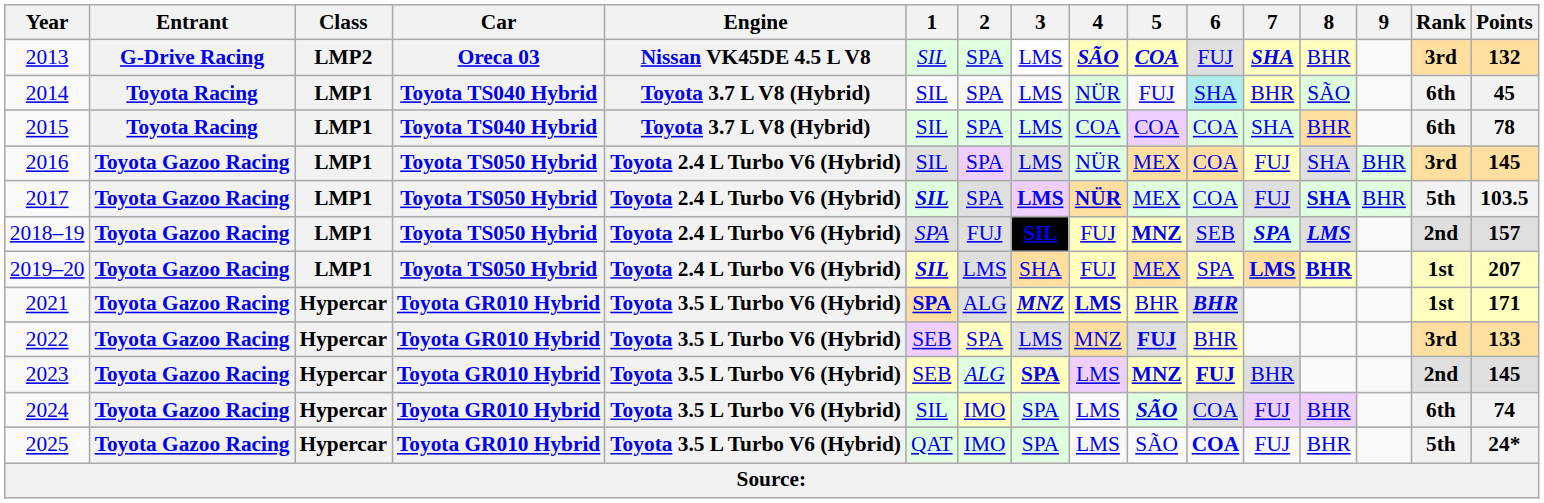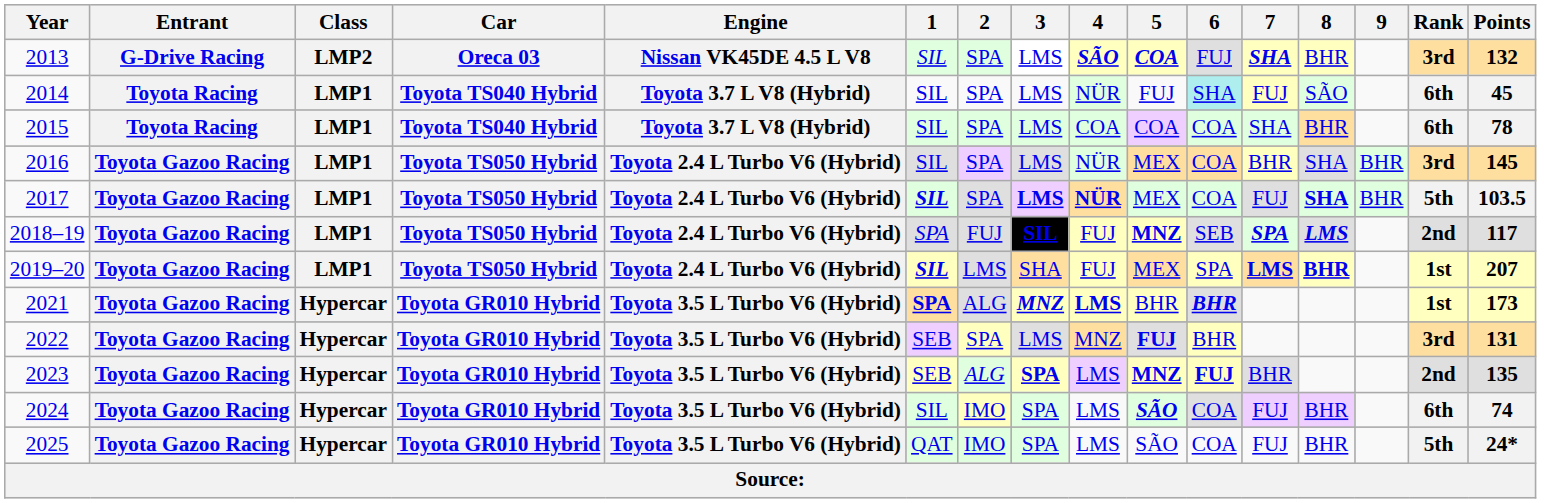2014 | 7: BHR -> FUJ
2016 | 7: FUJ -> BHR
2018–19 | Points: 157 -> 117
2021 | Points: 171 -> 173
2022 | Points: 133 -> 131
2023 | Points: 145 -> 135
2025 | 6: bold -> normal
